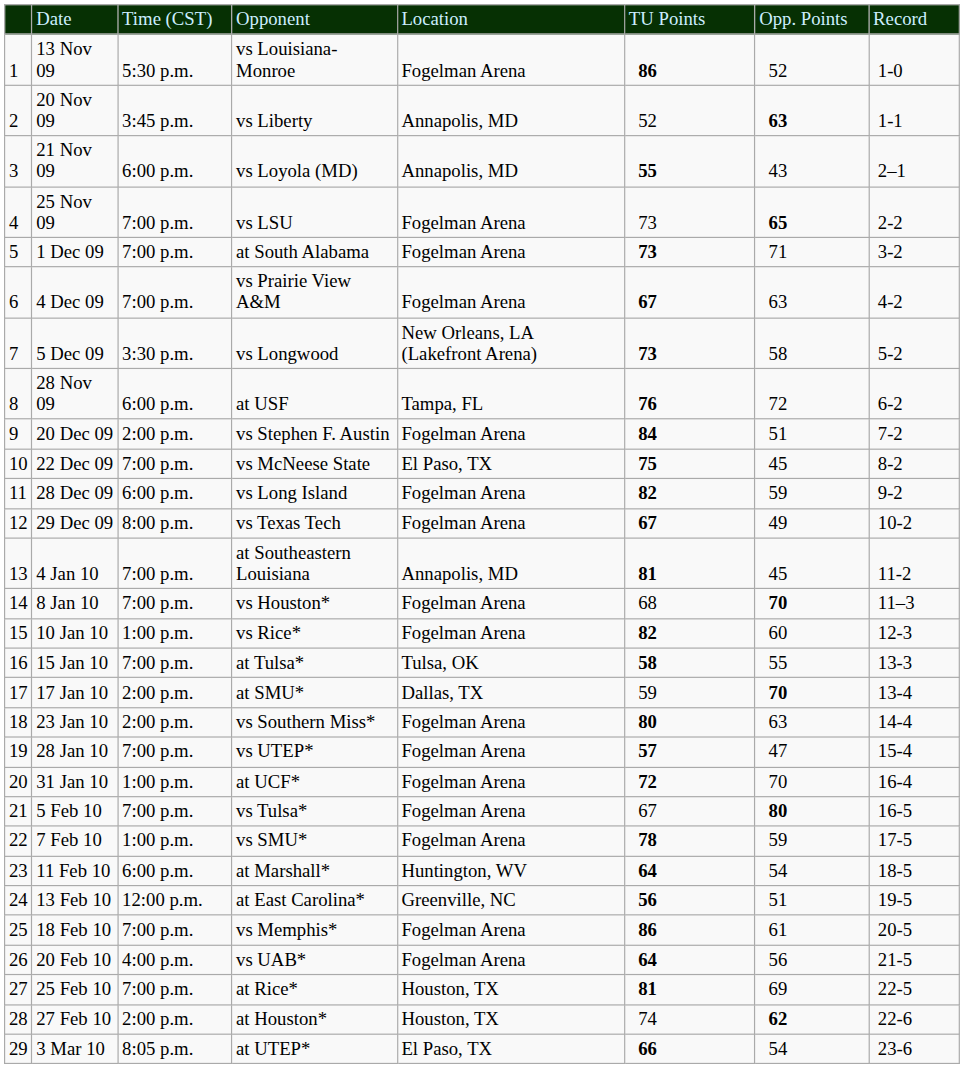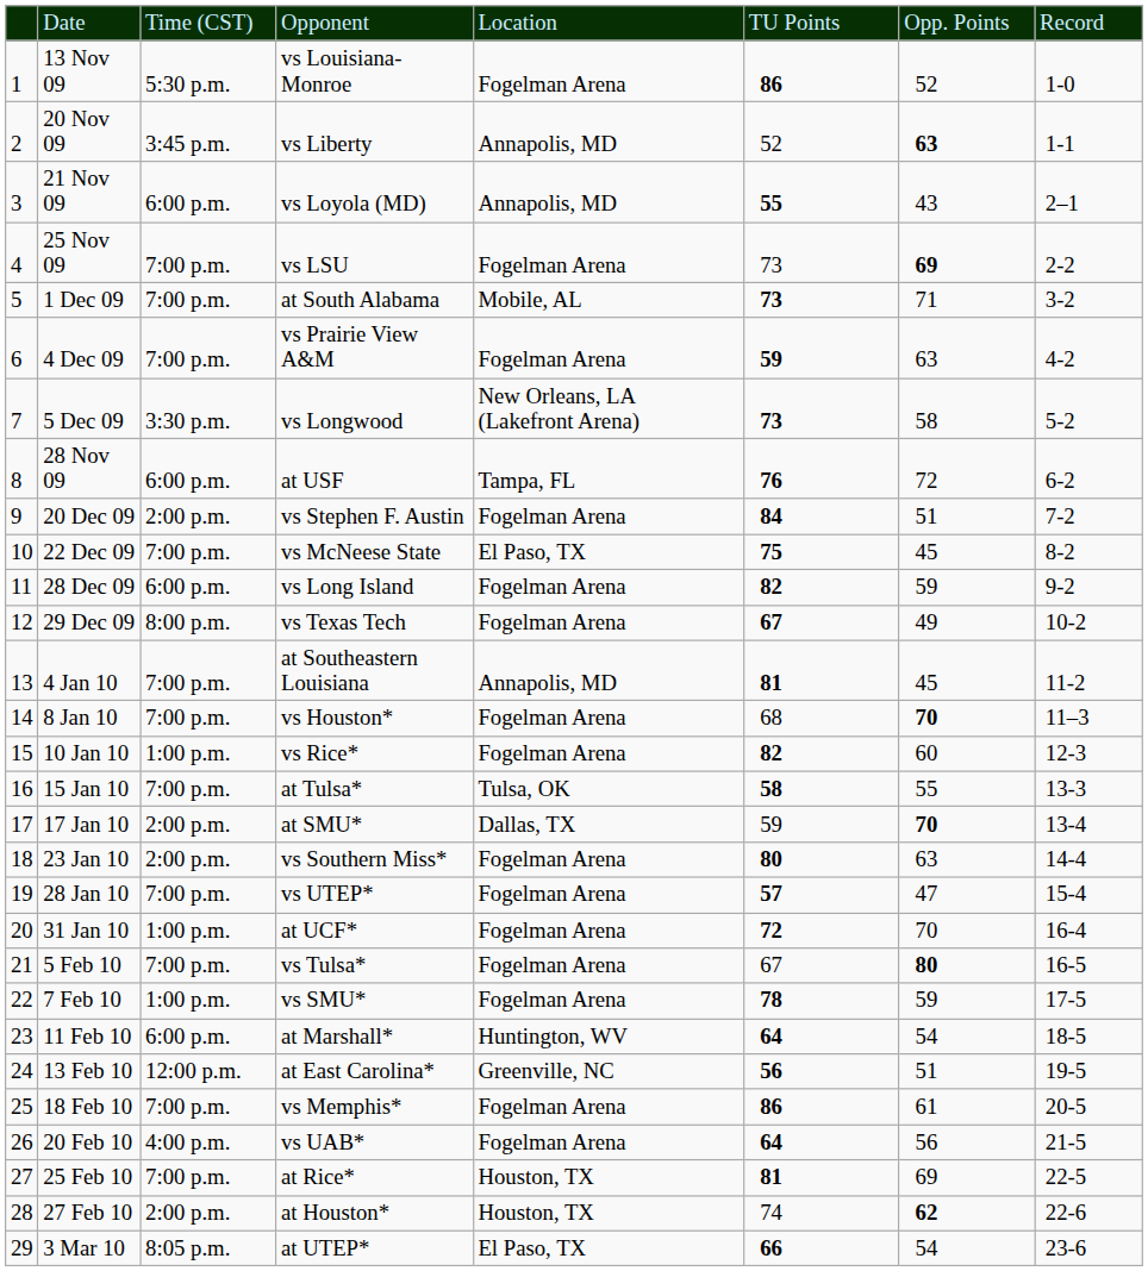25 Nov 09 | column 7: 65 -> 69
1 Dec 09 | column 5: Fogelman Arena -> Mobile, AL
4 Dec 09 | column 6: 67 -> 59
